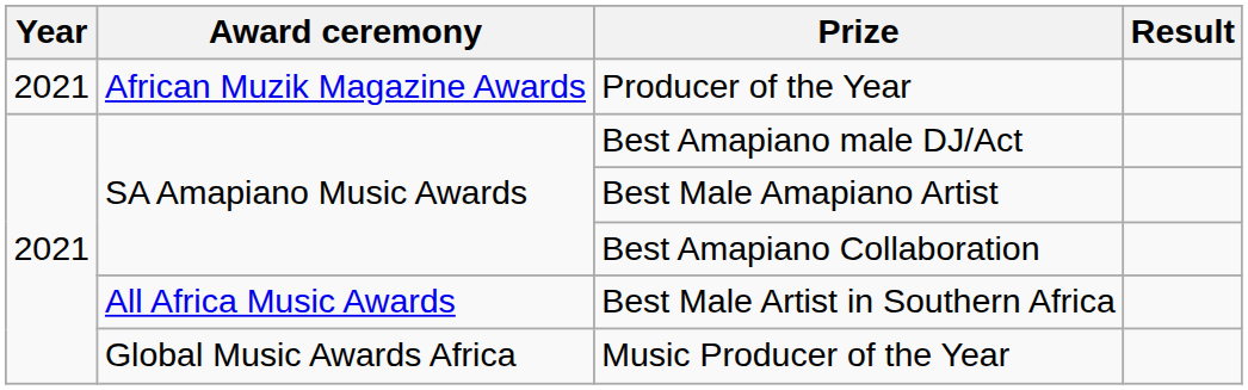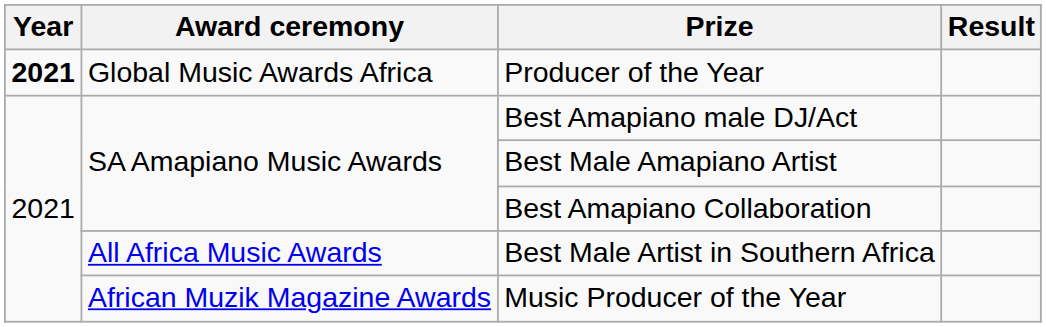Producer of the Year | Year: normal -> bold
Producer of the Year | Award ceremony: African Muzik Magazine Awards -> Global Music Awards Africa
Music Producer of the Year | Award ceremony: Global Music Awards Africa -> African Muzik Magazine Awards
